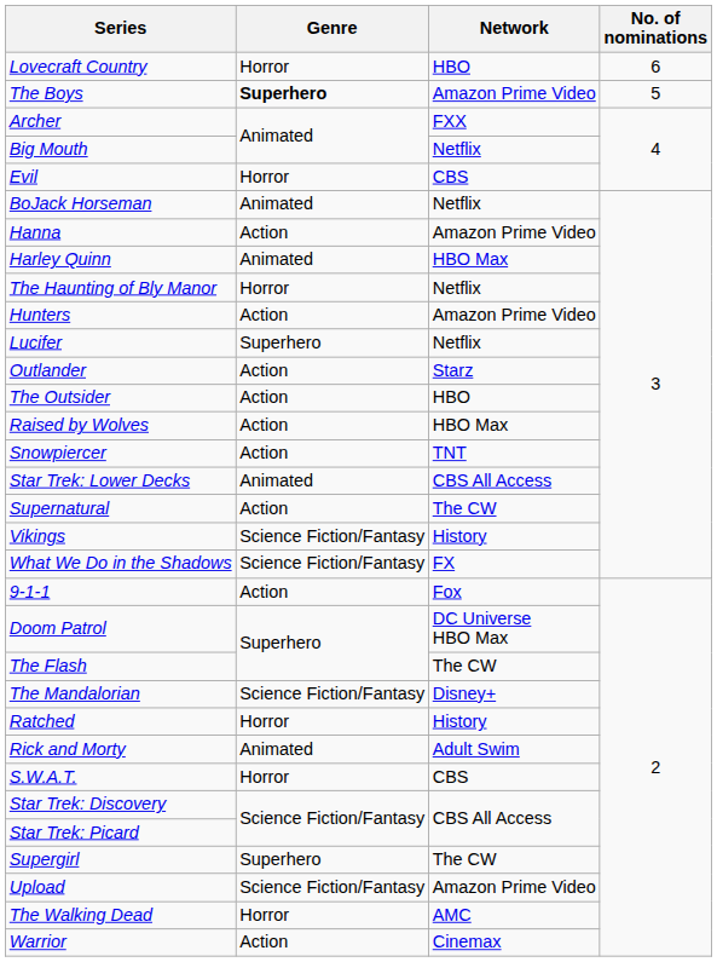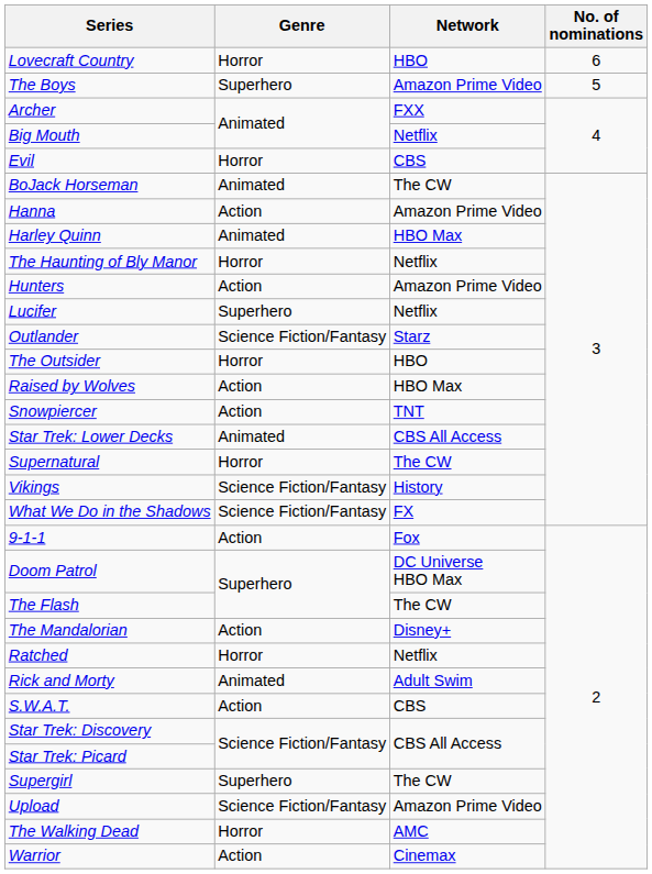The Boys | Genre: bold -> normal
BoJack Horseman | Network: Netflix -> The CW
Outlander | Genre: Action -> Science Fiction/Fantasy
The Outsider | Genre: Action -> Horror
Supernatural | Genre: Action -> Horror
The Mandalorian | Genre: Science Fiction/Fantasy -> Action
Ratched | Network: History -> Netflix
S.W.A.T. | Genre: Horror -> Action
